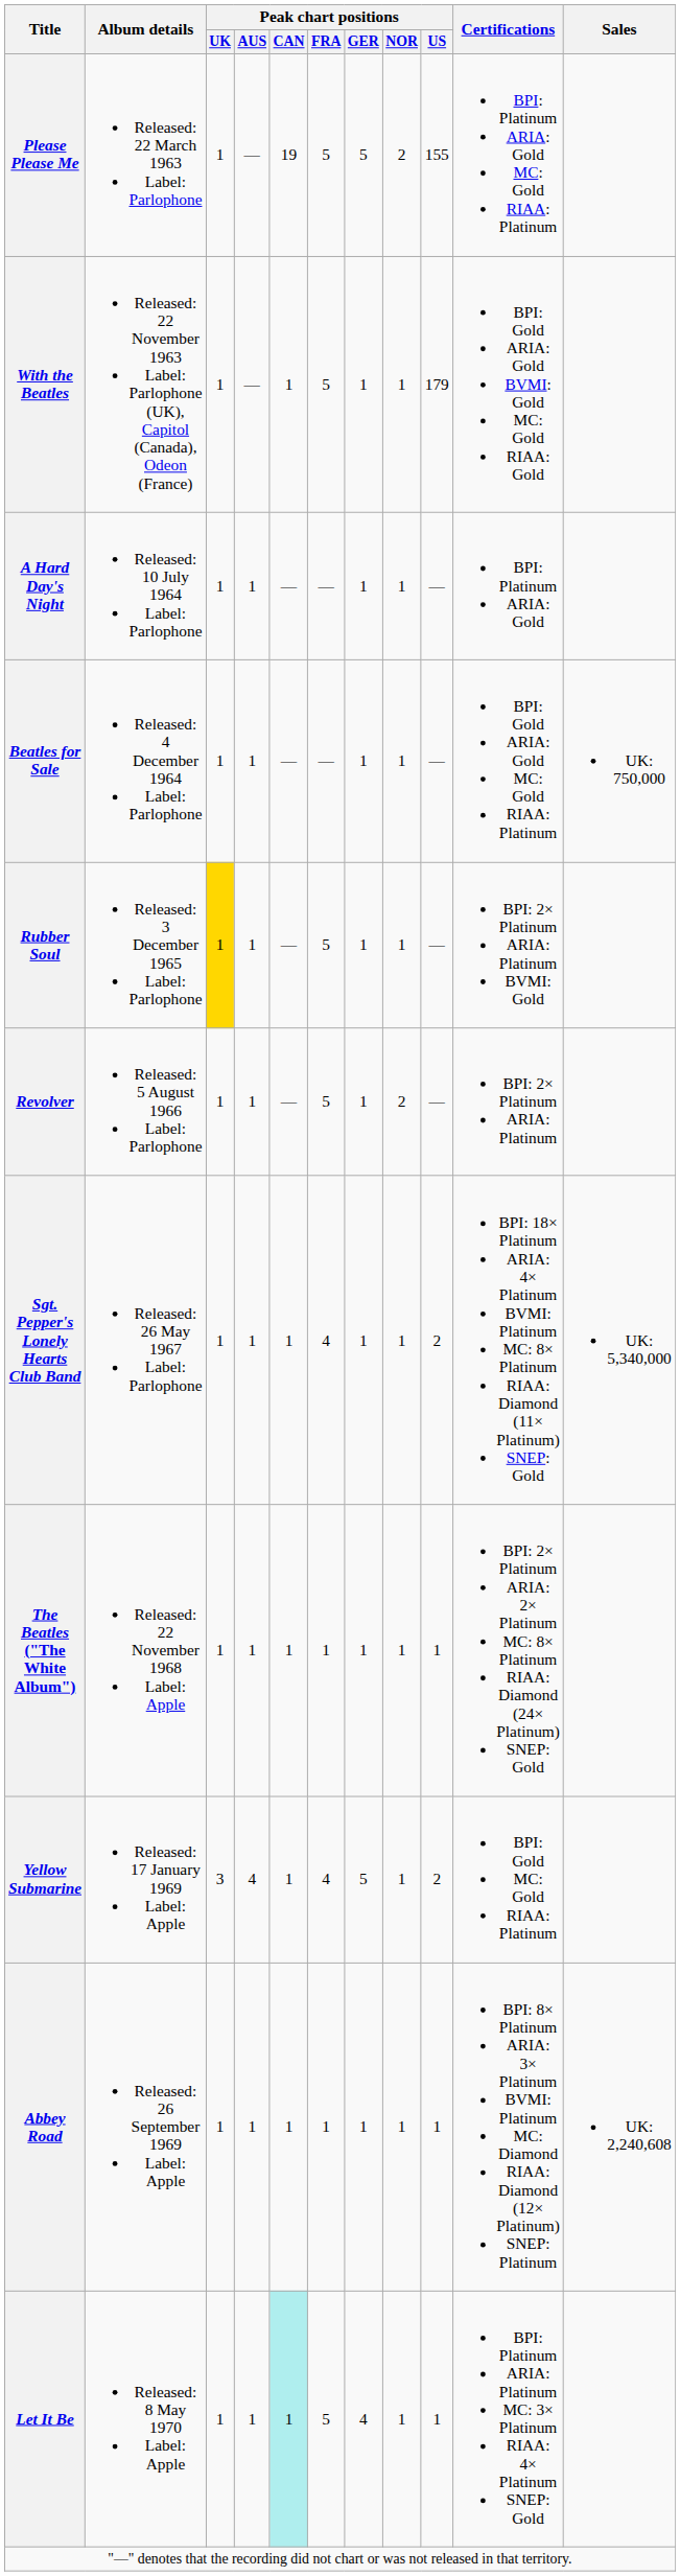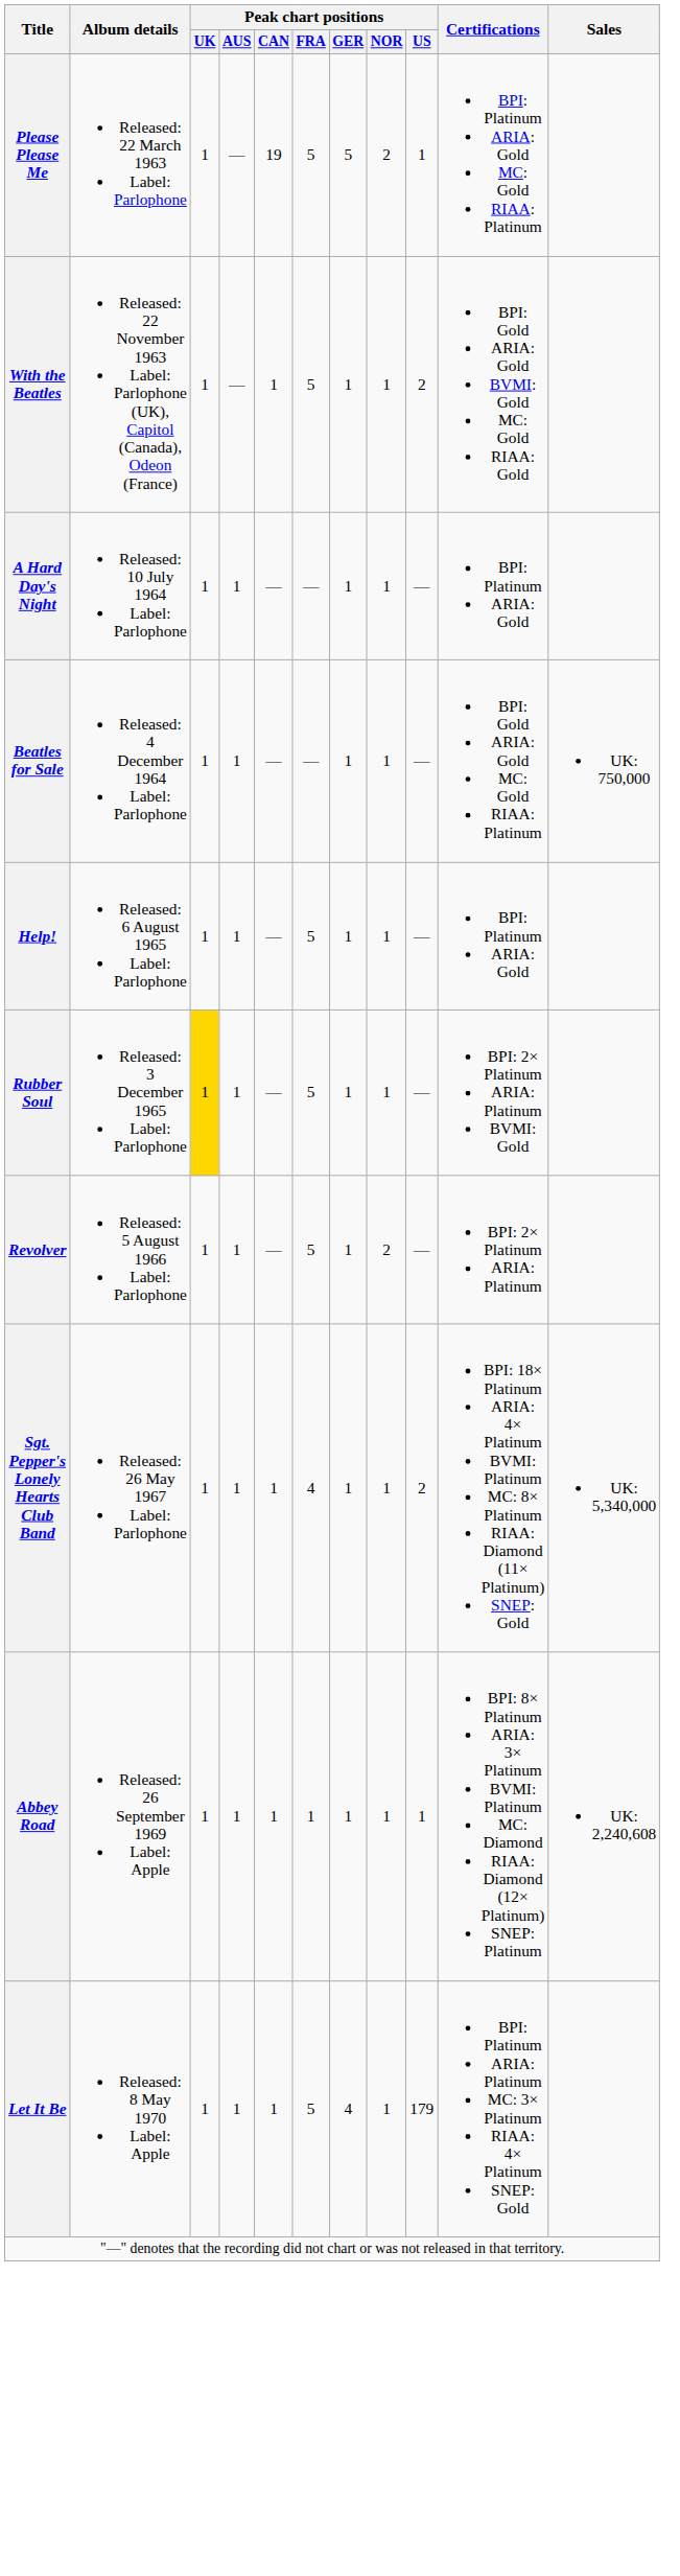Please Please Me | Peak chart positions / US: 155 -> 1
With the Beatles | Peak chart positions / US: 179 -> 2
+ row: Help! | Released: 6 August 1965 Label: Parlophone | 1 | 1 | — | 5 | 1 | 1 | — | BPI: Platinum ARIA: Gold
- row: The Beatles ("The White Album") | Released: 22 November 1968 Label: Apple | 1 | 1 | 1 | 1 | 1 | 1 | 1 | BPI: 2× Platinum ARIA: 2× Platinum MC: 8× Platinum RIAA: Diamond (24× Platinum) SNEP: Gold
- row: Yellow Submarine | Released: 17 January 1969 Label: Apple | 3 | 4 | 1 | 4 | 5 | 1 | 2 | BPI: Gold MC: Gold RIAA: Platinum
Let It Be | Peak chart positions / CAN: paleturquoise background -> no background
Let It Be | Peak chart positions / US: 1 -> 179
